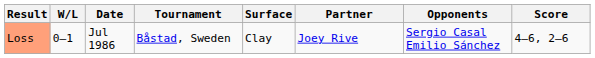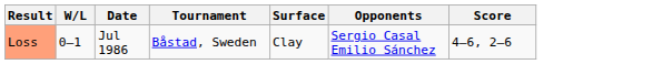- column: Partner | Joey Rive
